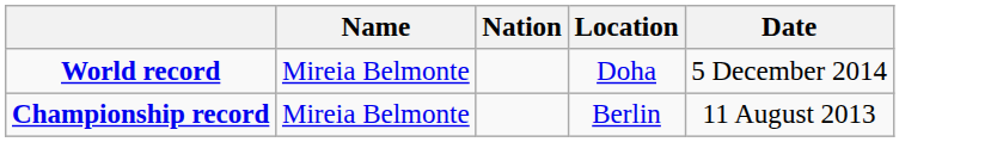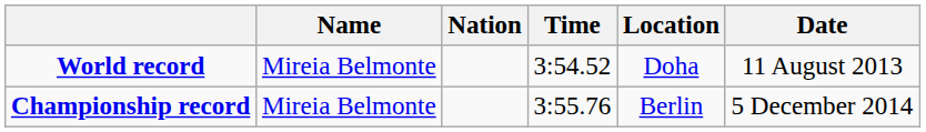+ column: Time | 3:54.52 | 3:55.76
World record | Date: 5 December 2014 -> 11 August 2013
Championship record | Date: 11 August 2013 -> 5 December 2014
